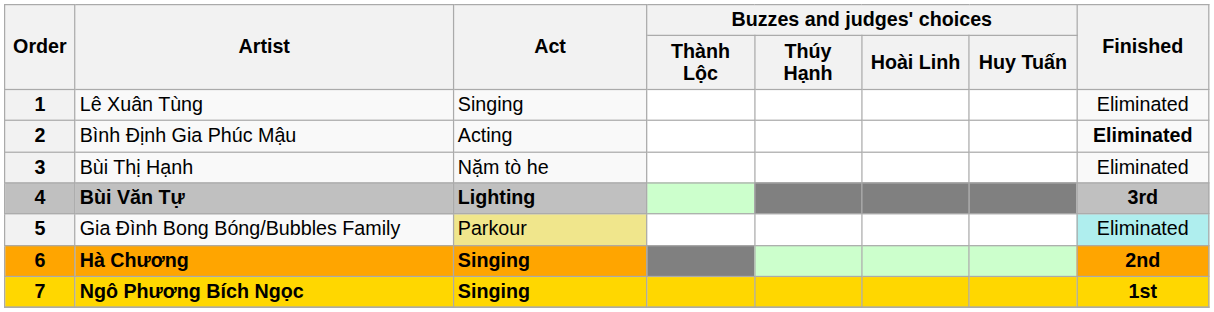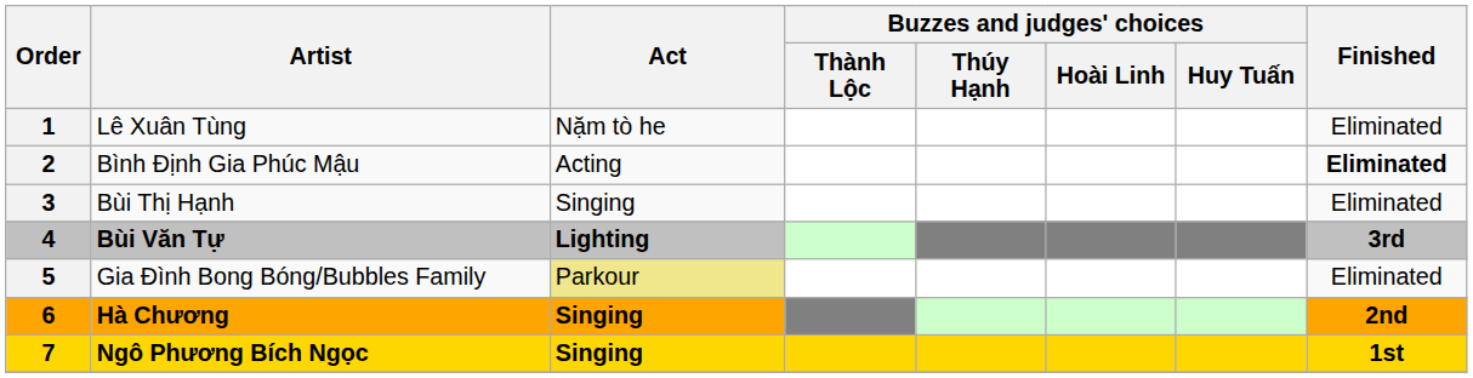Lê Xuân Tùng | Act: Singing -> Nặm tò he
Bùi Thị Hạnh | Act: Nặm tò he -> Singing
Gia Đình Bong Bóng/Bubbles Family | Finished: paleturquoise background -> no background
